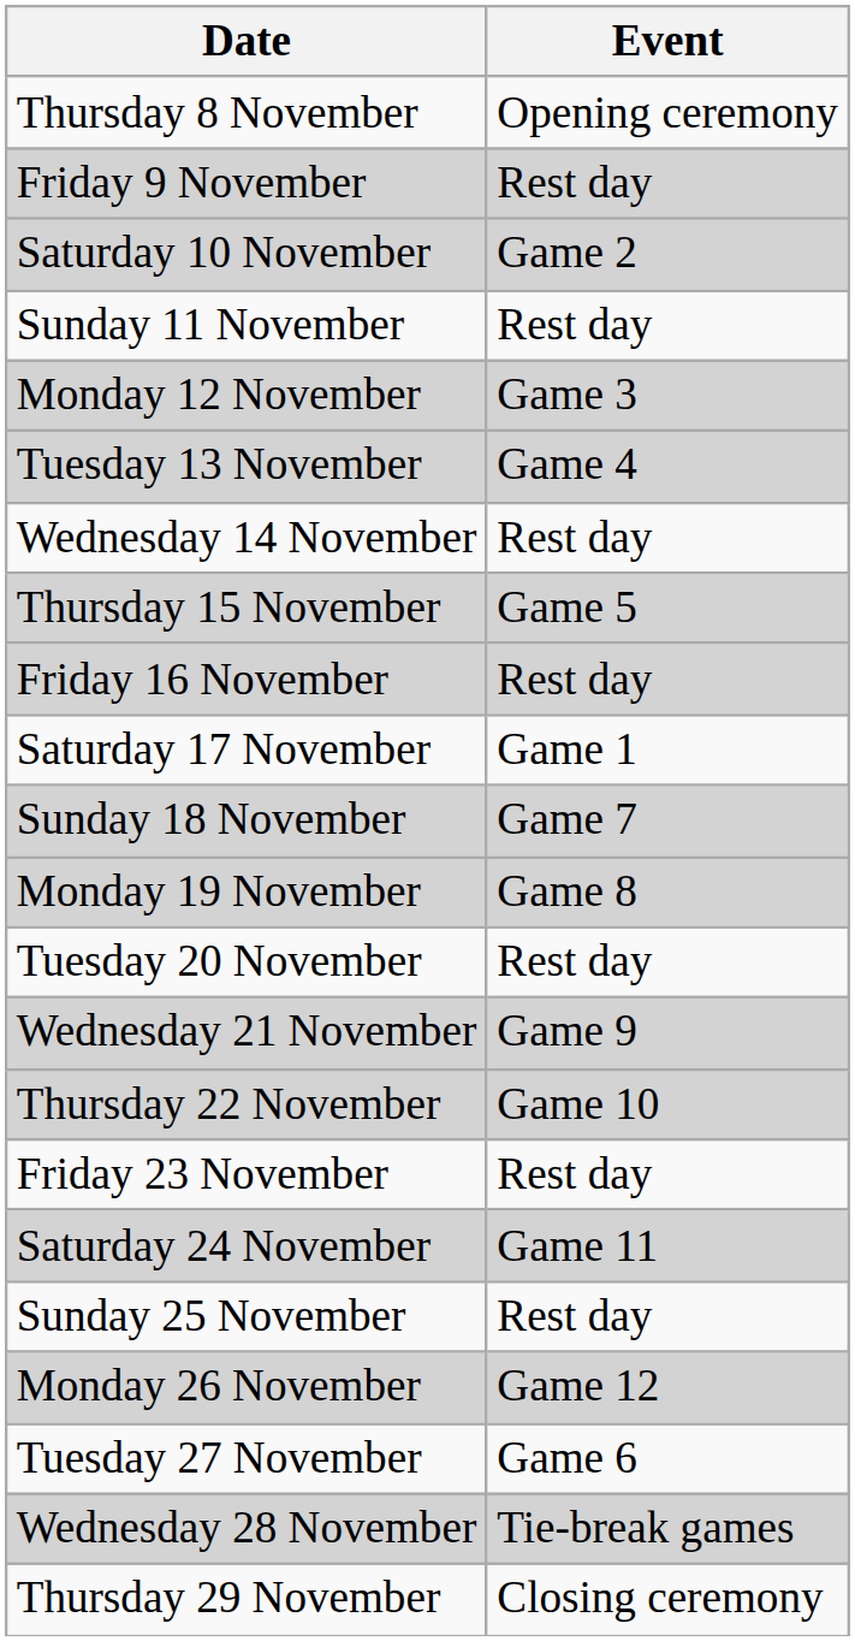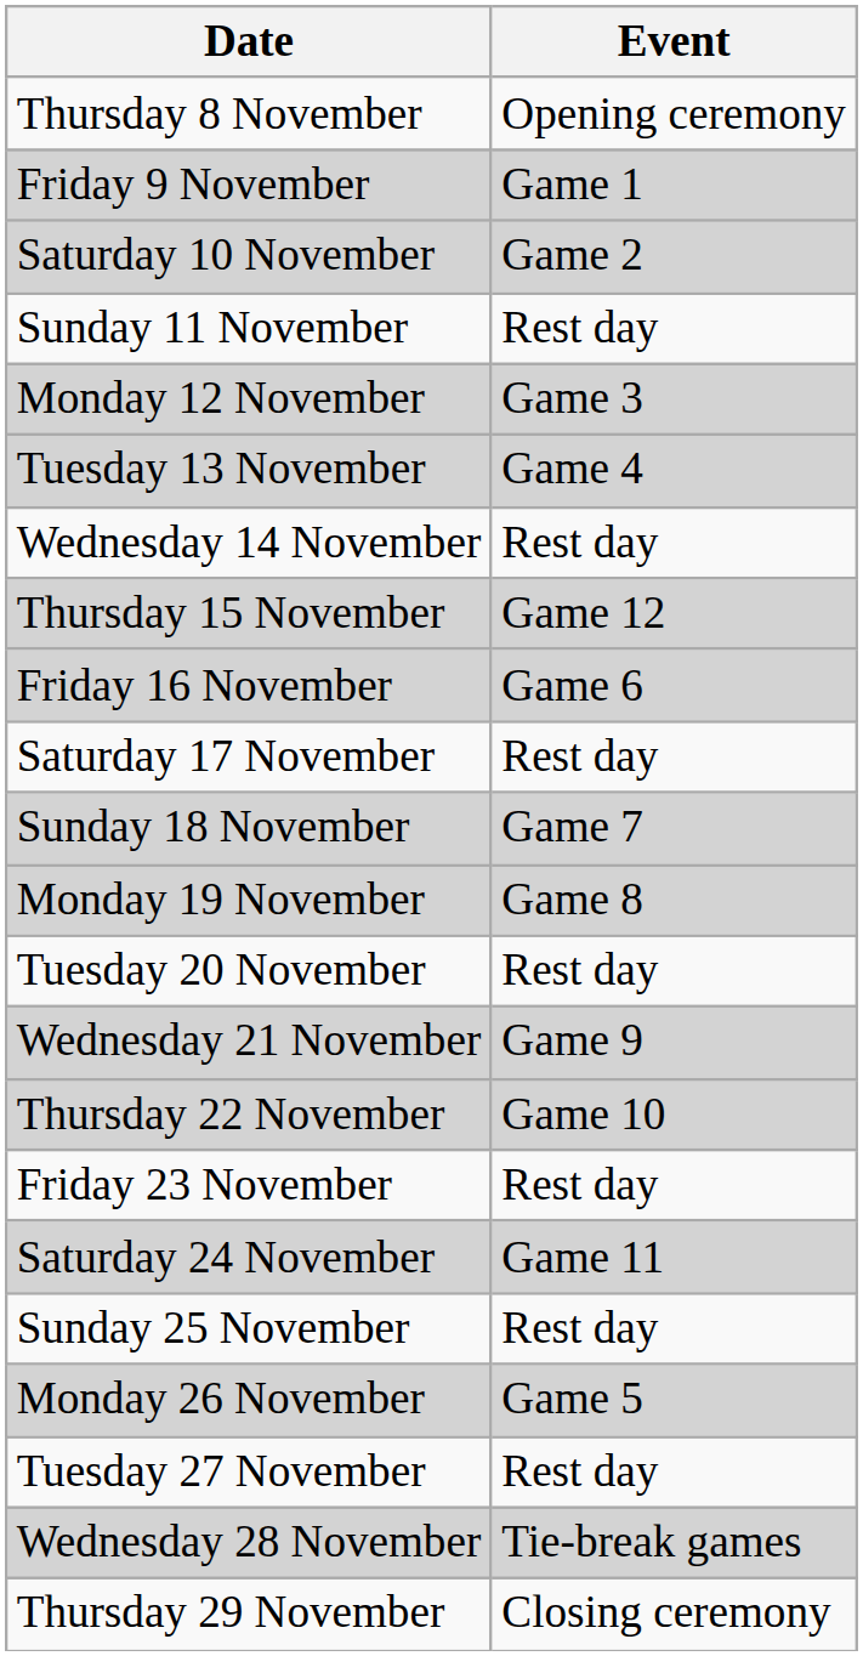Friday 9 November | Event: Rest day -> Game 1
Thursday 15 November | Event: Game 5 -> Game 12
Friday 16 November | Event: Rest day -> Game 6
Saturday 17 November | Event: Game 1 -> Rest day
Monday 26 November | Event: Game 12 -> Game 5
Tuesday 27 November | Event: Game 6 -> Rest day
